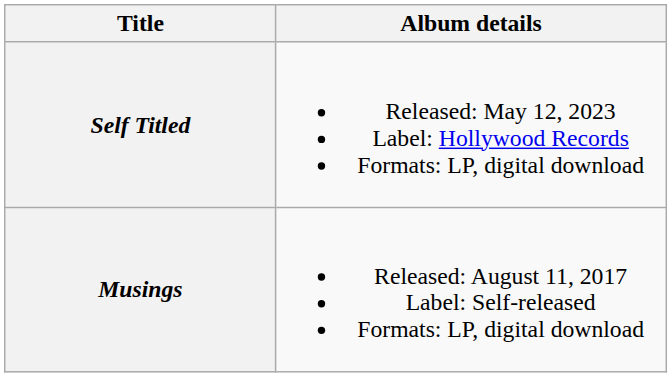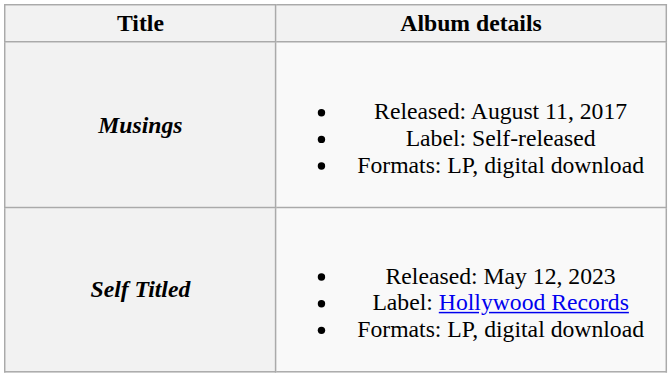rows swapped: Musings <-> Self Titled
